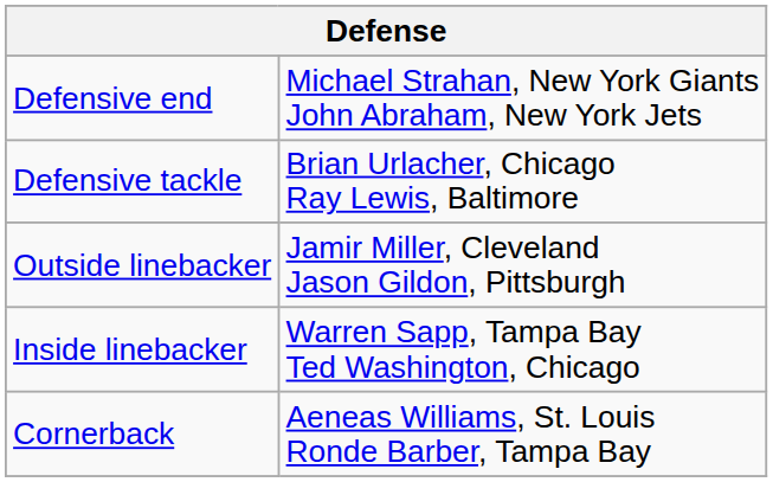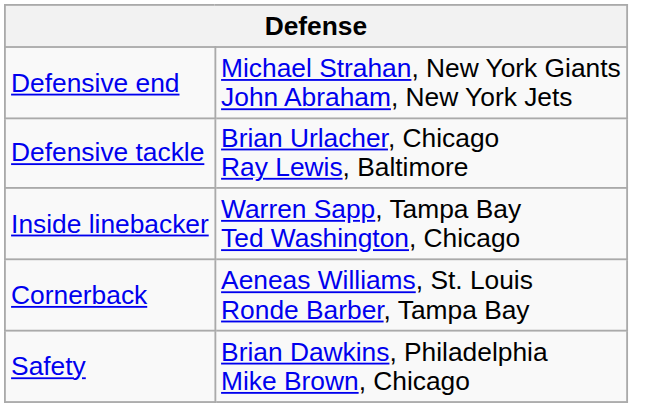- row: Outside linebacker | Jamir Miller, Cleveland Jason Gildon, Pittsburgh
+ row: Safety | Brian Dawkins, Philadelphia Mike Brown, Chicago
